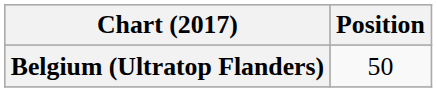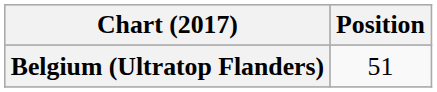Belgium (Ultratop Flanders) | Position: 50 -> 51
